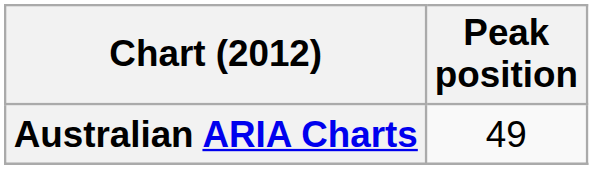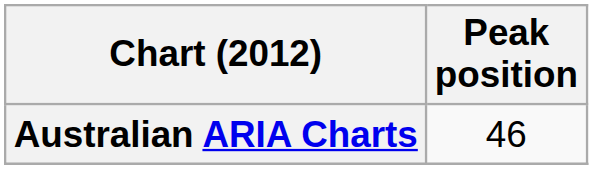Australian ARIA Charts | Peak position: 49 -> 46
